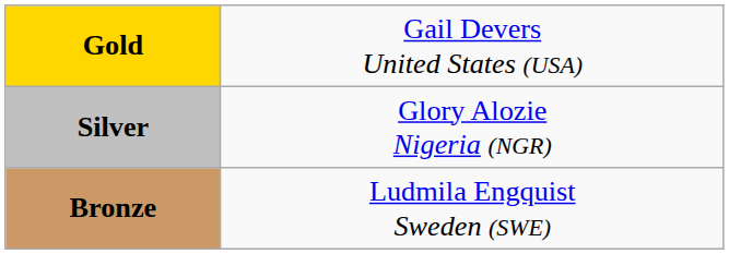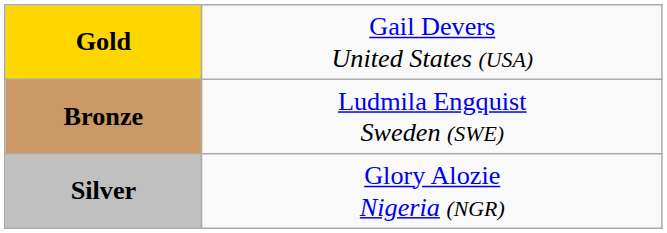rows swapped: Silver <-> Bronze
